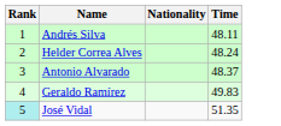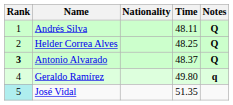+ column: Notes | Q | Q | Q | q
Helder Correa Alves | Time: 48.24 -> 48.25
Antonio Alvarado | Rank: normal -> bold
Geraldo Ramírez | Time: 49.83 -> 49.80
